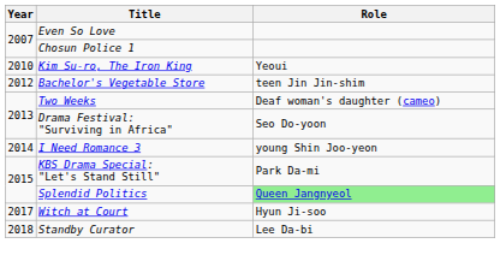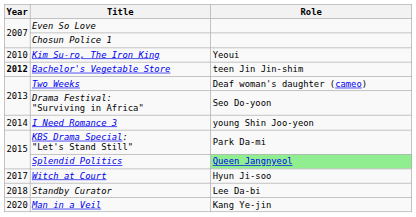Bachelor's Vegetable Store | Year: normal -> bold
+ row: 2020 | Man in a Veil | Kang Ye-jin
